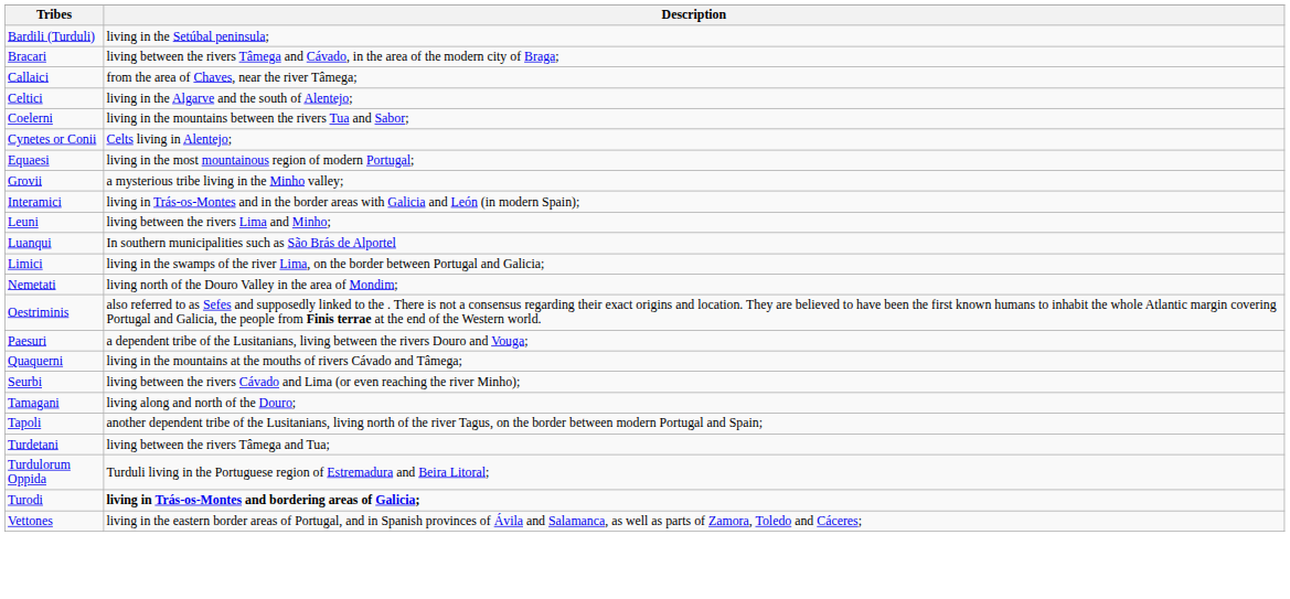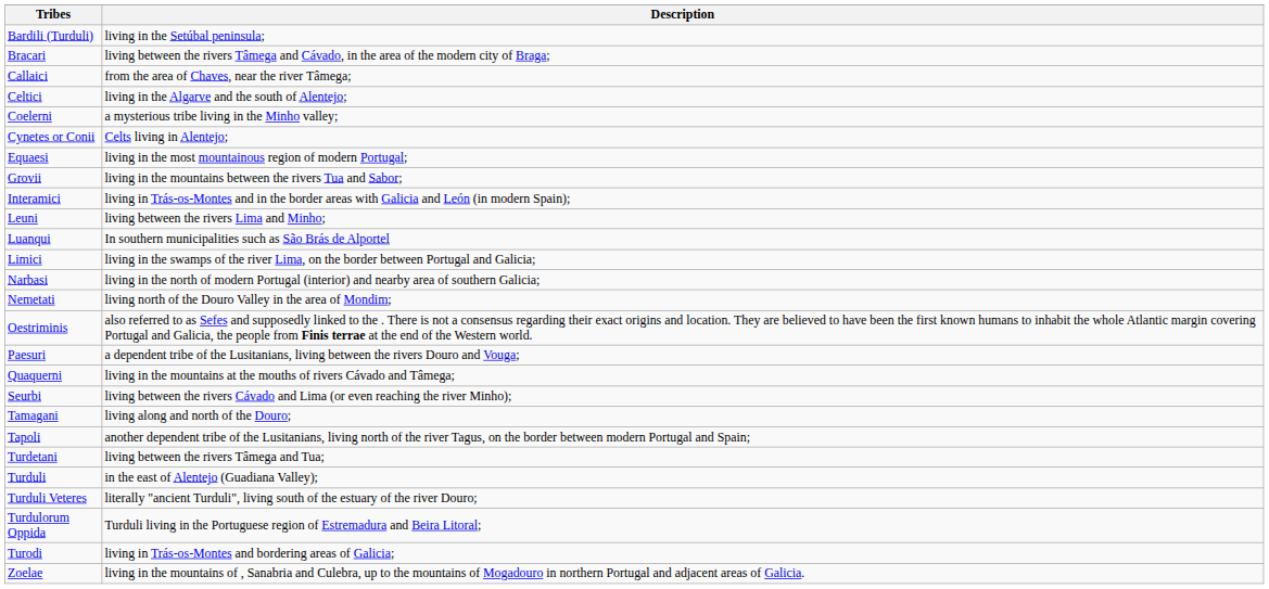Coelerni | Description: living in the mountains between the rivers Tua and Sabor; -> a mysterious tribe living in the Minho valley;
Grovii | Description: a mysterious tribe living in the Minho valley; -> living in the mountains between the rivers Tua and Sabor;
+ row: Narbasi | living in the north of modern Portugal (interior) and nearby area of southern Galicia;
+ row: Turduli | in the east of Alentejo (Guadiana Valley);
+ row: Turduli Veteres | literally "ancient Turduli", living south of the estuary of the river Douro;
Turodi | Description: bold -> normal
- row: Vettones | living in the eastern border areas of Portugal, and in Spanish provinces of Ávila and Salamanca, as well as parts of Zamora, Toledo and Cáceres;
+ row: Zoelae | living in the mountains of , Sanabria and Culebra, up to the mountains of Mogadouro in northern Portugal and adjacent areas of Galicia.
